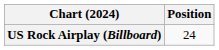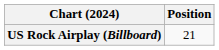US Rock Airplay (Billboard) | Position: 24 -> 21
